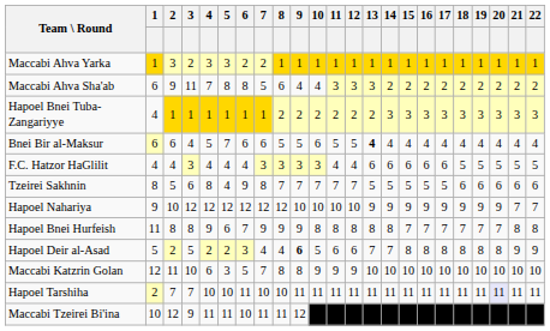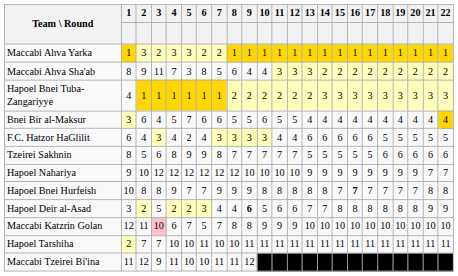Maccabi Ahva Sha'ab | 1: 6 -> 8
Maccabi Ahva Sha'ab | 5: 8 -> 3
Bnei Bir al-Maksur | 1: 6 -> 3
Bnei Bir al-Maksur | 13: bold -> normal
Bnei Bir al-Maksur | 22: no background -> gold background
F.C. Hatzor HaGlilit | 1: 4 -> 6
F.C. Hatzor HaGlilit | 5: 4 -> 2
Tzeirei Sakhnin | 5: 4 -> 9
Hapoel Bnei Hurfeish | 1: 11 -> 10
Hapoel Bnei Hurfeish | 5: 6 -> 7
Hapoel Bnei Hurfeish | 16: normal -> bold
Hapoel Deir al-Asad | 1: 5 -> 3
Maccabi Katzrin Golan | 3: no background -> pink background
Maccabi Katzrin Golan | 5: 3 -> 7
Hapoel Tarshiha | 20: lavender background -> no background
Maccabi Tzeirei Bi'ina | 1: 10 -> 11
Maccabi Tzeirei Bi'ina | 5: 11 -> 10
